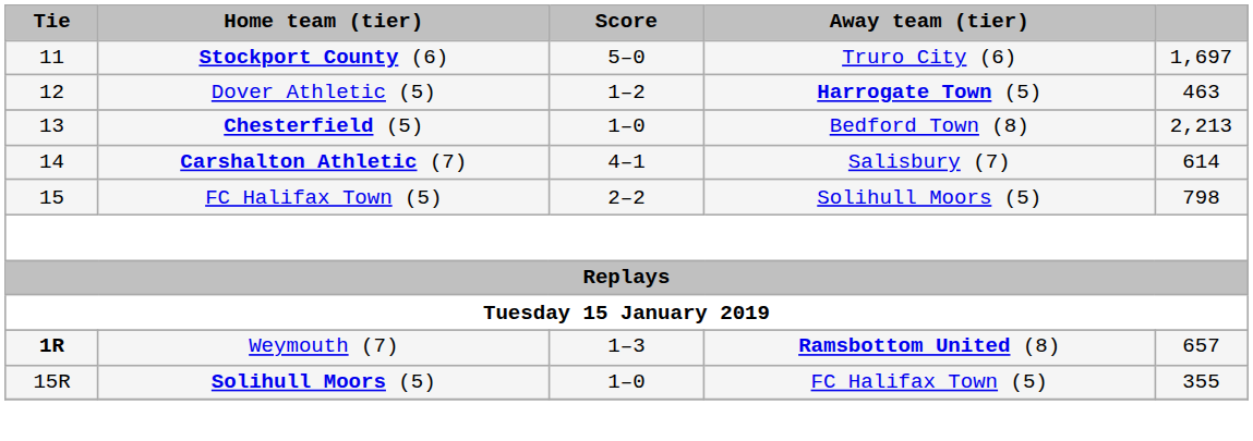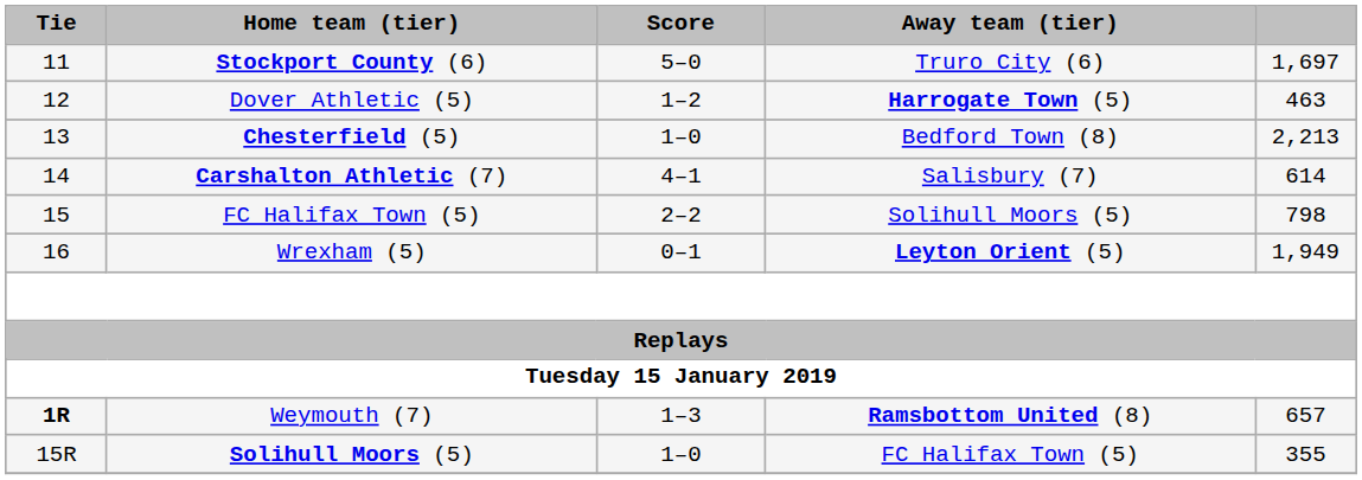+ row: 16 | Wrexham (5) | 0–1 | Leyton Orient (5) | 1,949
